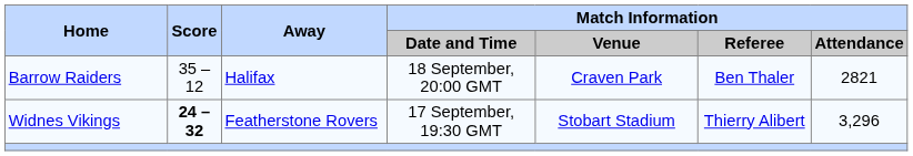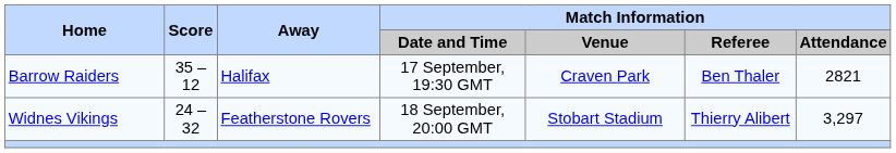Barrow Raiders | Match Information / Date and Time: 18 September, 20:00 GMT -> 17 September, 19:30 GMT
Widnes Vikings | Score: bold -> normal
Widnes Vikings | Match Information / Date and Time: 17 September, 19:30 GMT -> 18 September, 20:00 GMT
Widnes Vikings | Match Information / Attendance: 3,296 -> 3,297
